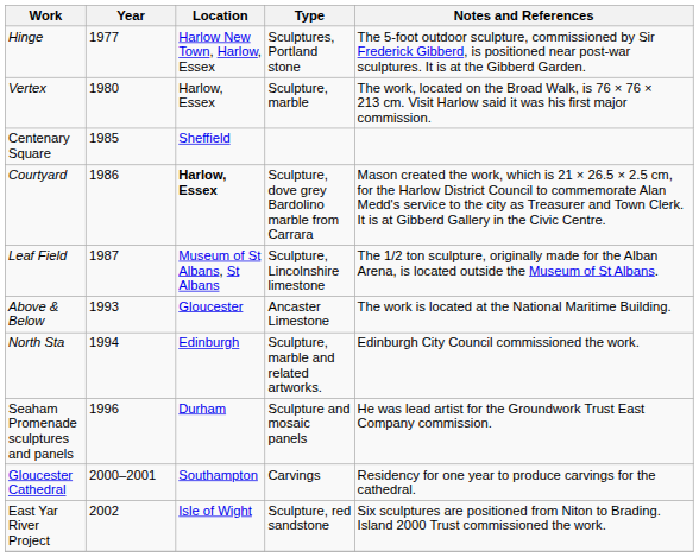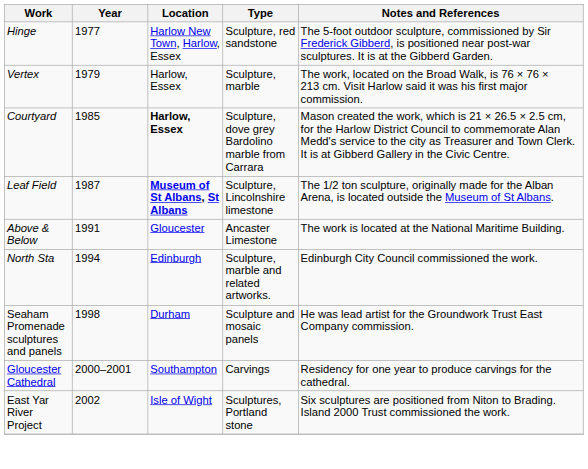Hinge | Type: Sculptures, Portland stone -> Sculpture, red sandstone
Vertex | Year: 1980 -> 1979
- row: Centenary Square | 1985 | Sheffield
Courtyard | Year: 1986 -> 1985
Leaf Field | Location: normal -> bold
Above & Below | Year: 1993 -> 1991
Seaham Promenade sculptures and panels | Year: 1996 -> 1998
East Yar River Project | Type: Sculpture, red sandstone -> Sculptures, Portland stone
